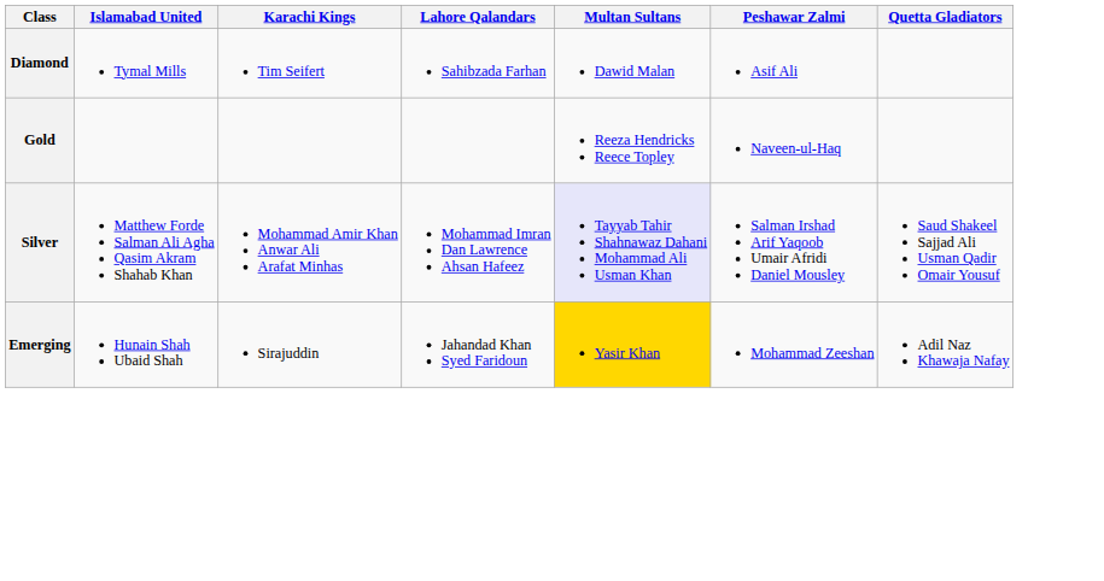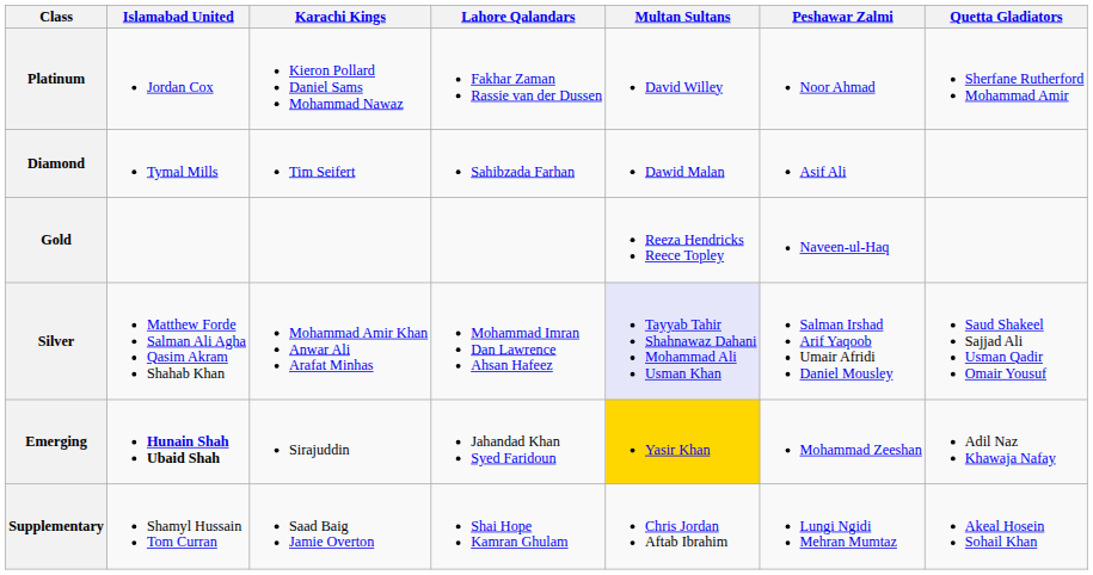+ row: Platinum | Jordan Cox | Kieron Pollard Daniel Sams Mohammad Nawaz | Fakhar Zaman Rassie van der Dussen | David Willey | Noor Ahmad | Sherfane Rutherford Mohammad Amir
Emerging | Islamabad United: normal -> bold
+ row: Supplementary | Shamyl Hussain Tom Curran | Saad Baig Jamie Overton | Shai Hope Kamran Ghulam | Chris Jordan Aftab Ibrahim | Lungi Ngidi Mehran Mumtaz | Akeal Hosein Sohail Khan
